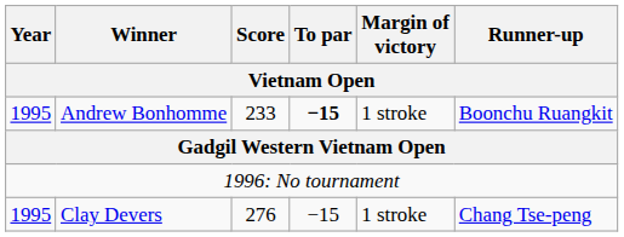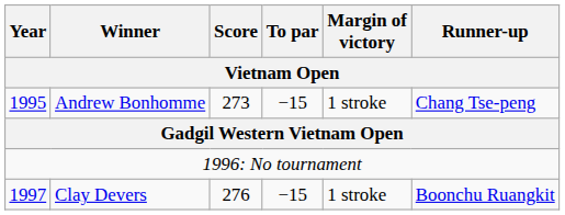Andrew Bonhomme | Score / Vietnam Open: 233 -> 273
Andrew Bonhomme | To par / Vietnam Open: bold -> normal
Andrew Bonhomme | Runner-up / Vietnam Open: Boonchu Ruangkit -> Chang Tse-peng
Clay Devers | Year / Vietnam Open: 1995 -> 1997
Clay Devers | Runner-up / Vietnam Open: Chang Tse-peng -> Boonchu Ruangkit
